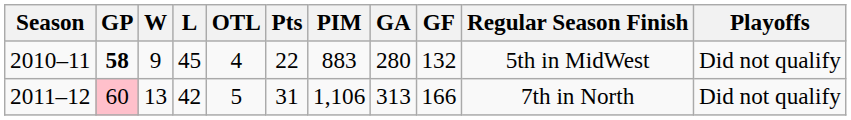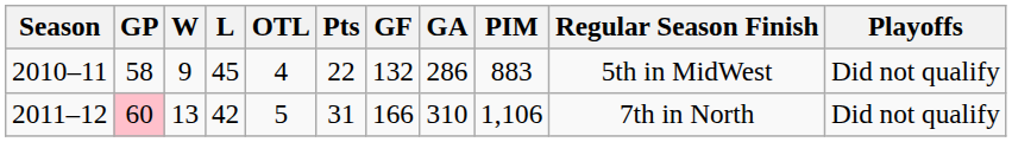columns swapped: GF <-> PIM
2010–11 | GP: bold -> normal
2010–11 | GA: 280 -> 286
2011–12 | GA: 313 -> 310
